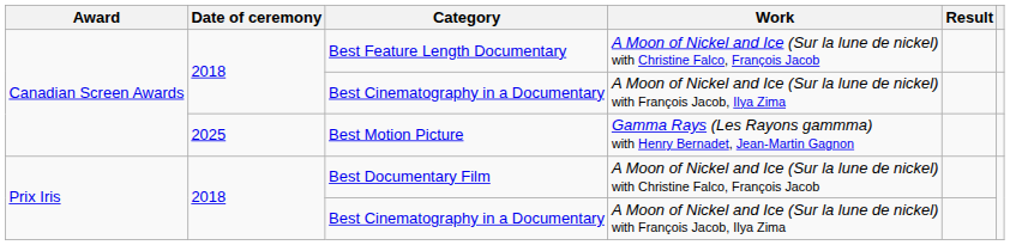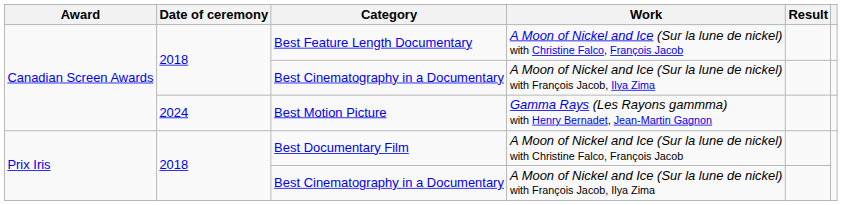Best Motion Picture | Date of ceremony: 2025 -> 2024
